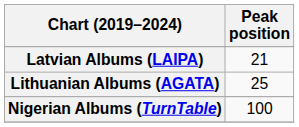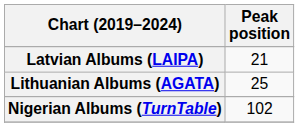Nigerian Albums (TurnTable) | Peak position: 100 -> 102
